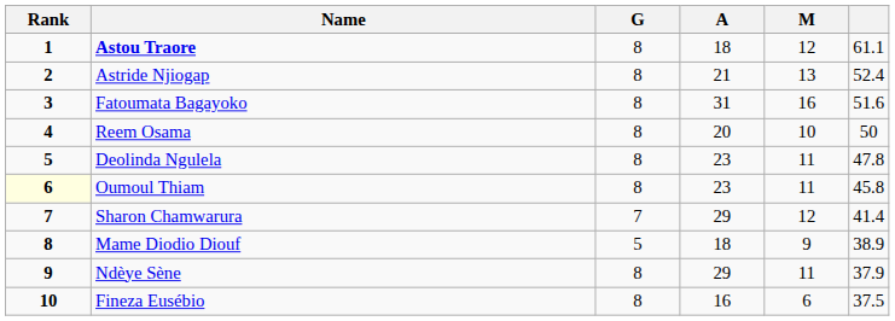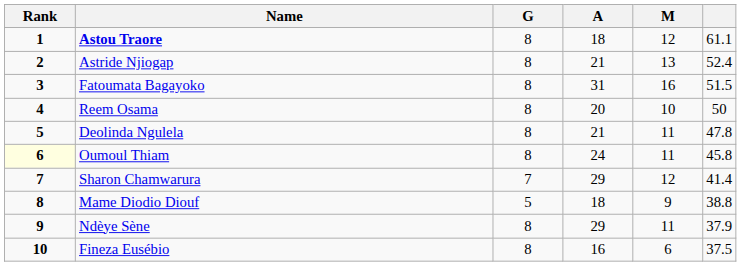Fatoumata Bagayoko | column 6: 51.6 -> 51.5
Deolinda Ngulela | A: 23 -> 21
Oumoul Thiam | A: 23 -> 24
Mame Diodio Diouf | column 6: 38.9 -> 38.8
